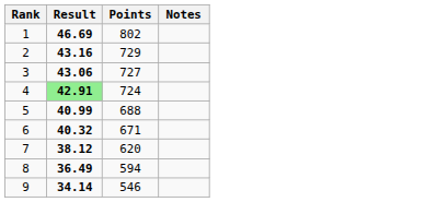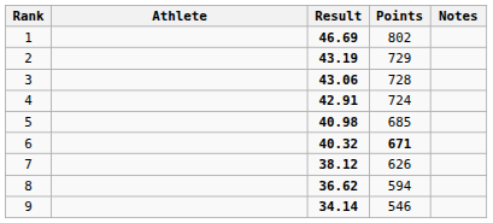+ column: Athlete
2 | Result: 43.16 -> 43.19
3 | Points: 727 -> 728
4 | Result: lightgreen background -> no background
5 | Result: 40.99 -> 40.98
5 | Points: 688 -> 685
6 | Points: normal -> bold
7 | Points: 620 -> 626
8 | Result: 36.49 -> 36.62
